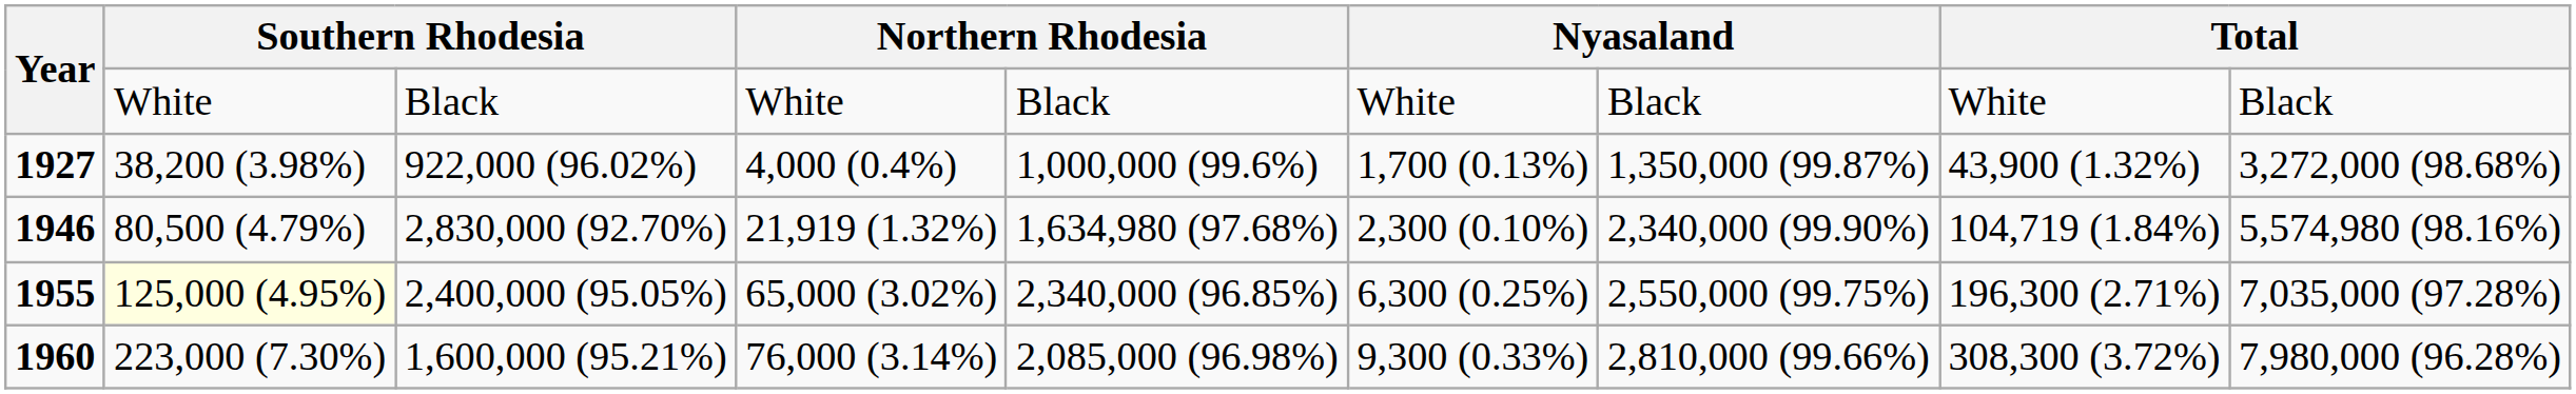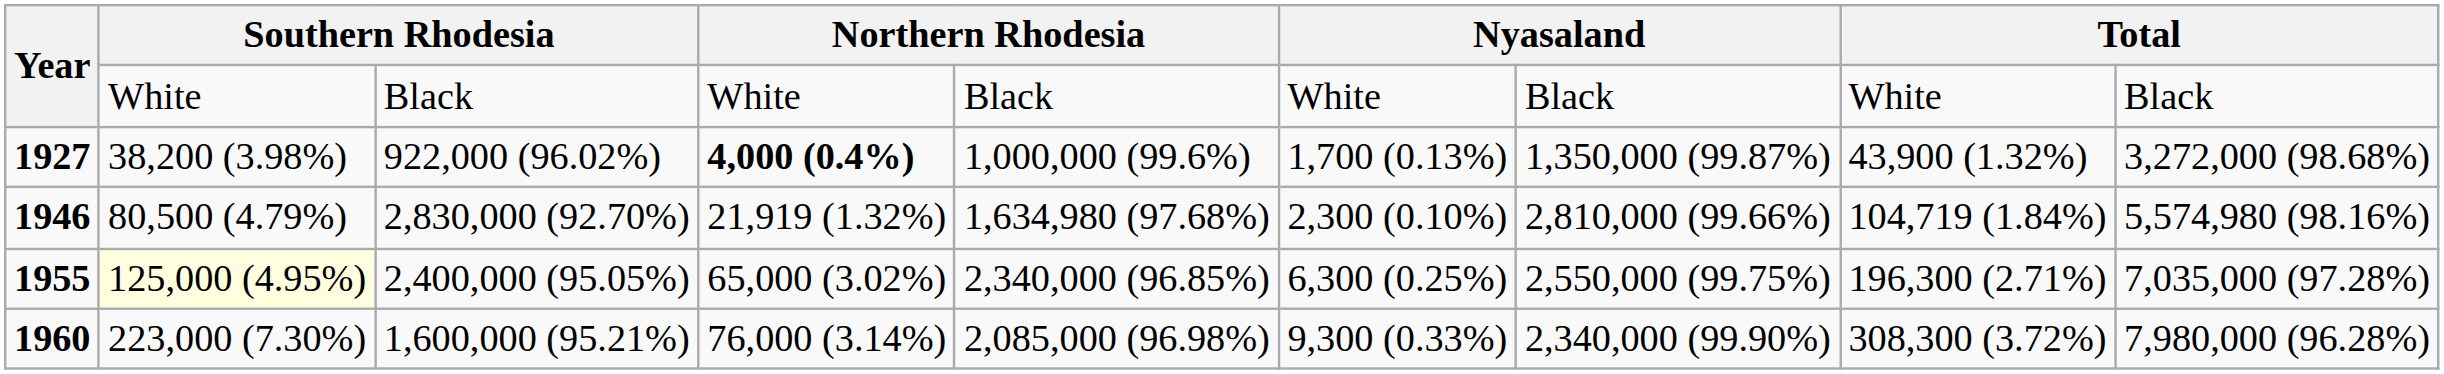1927 | column 4: normal -> bold
1946 | column 7: 2,340,000 (99.90%) -> 2,810,000 (99.66%)
1960 | column 7: 2,810,000 (99.66%) -> 2,340,000 (99.90%)
